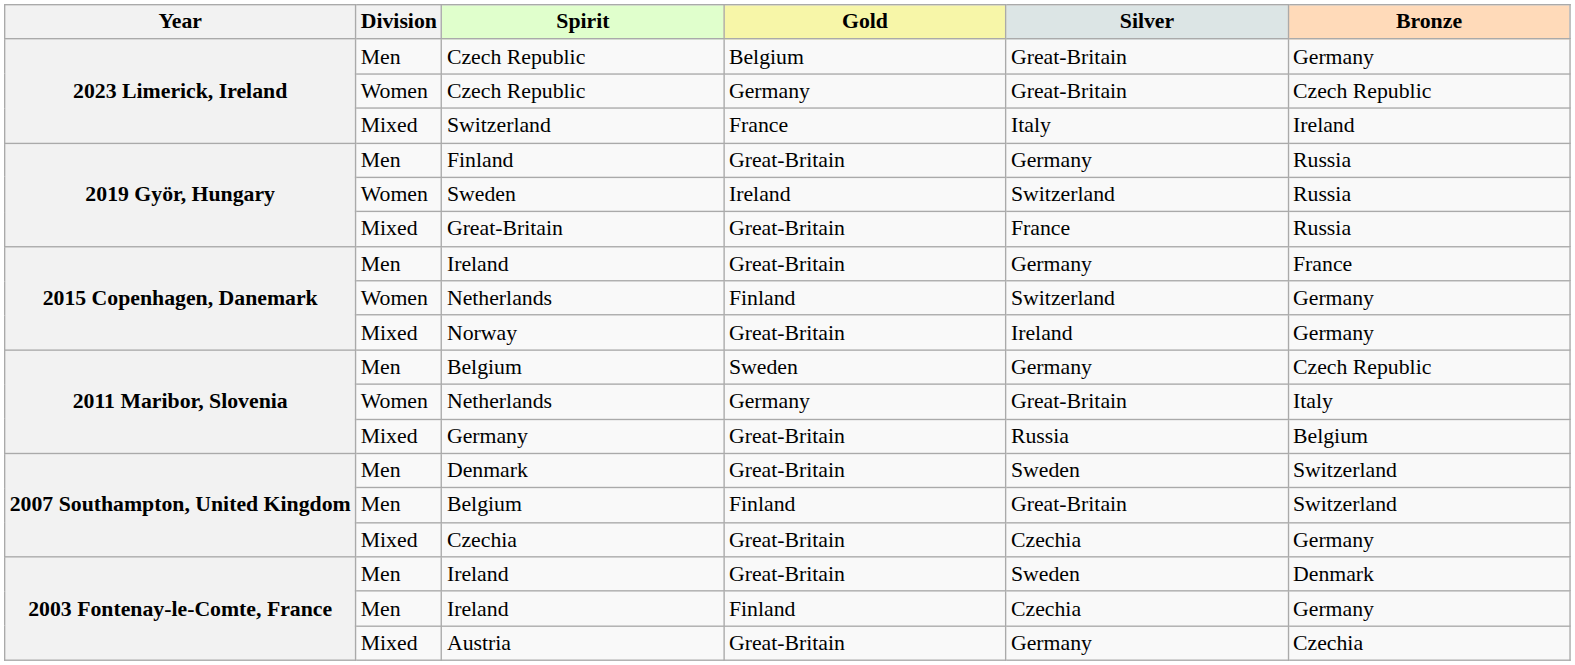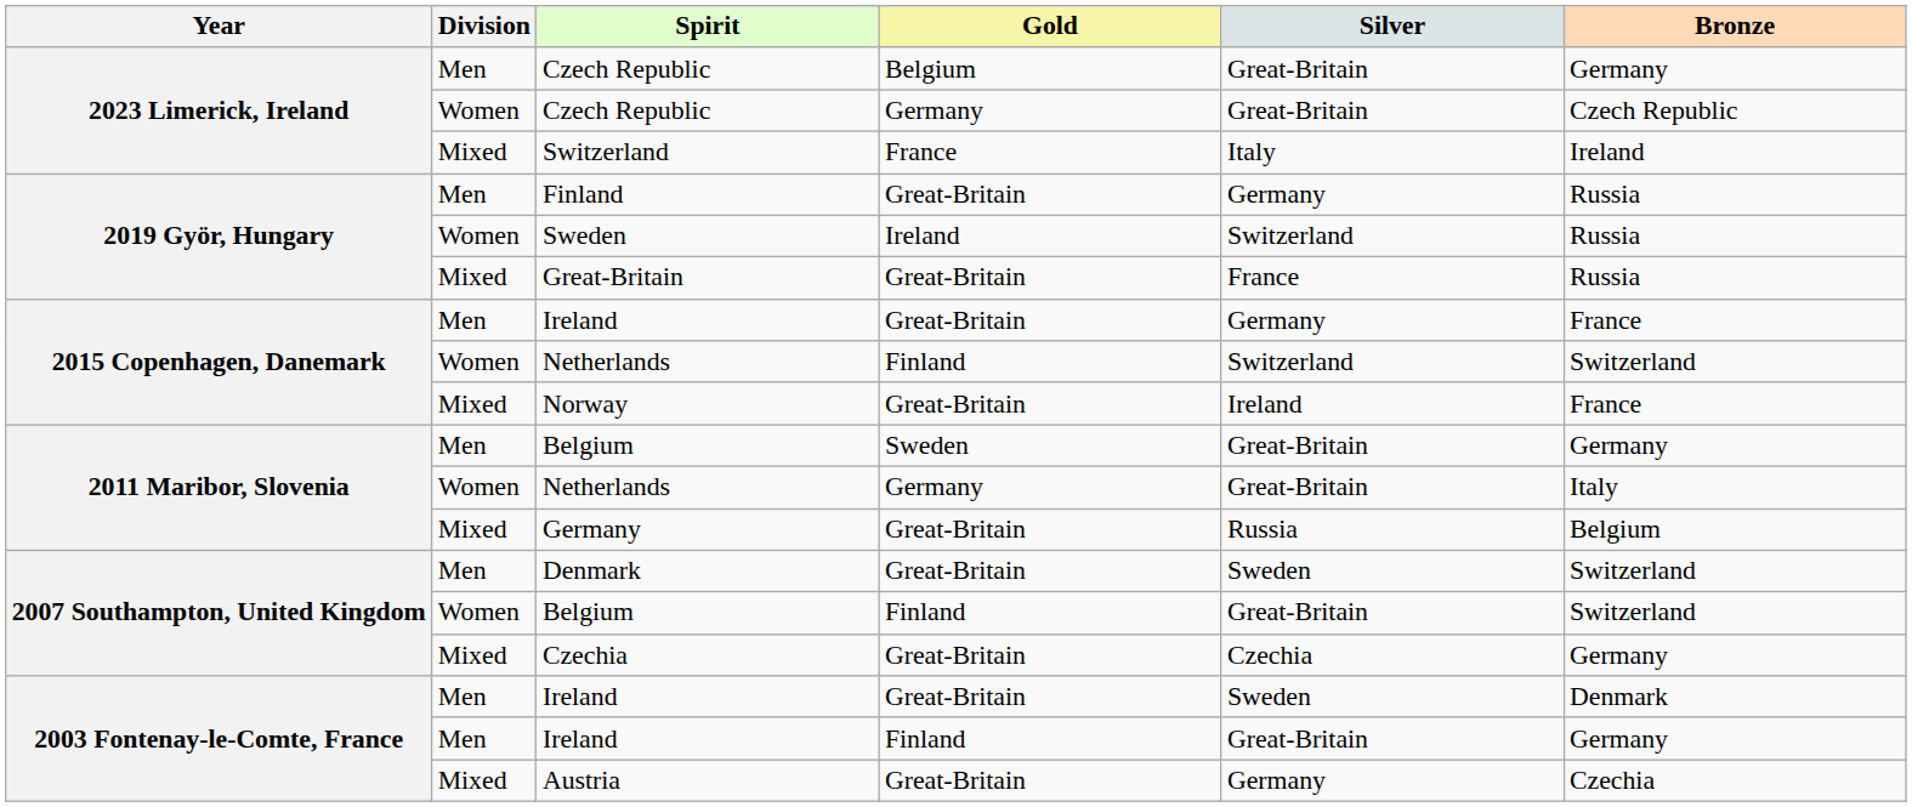Netherlands / Finland | Bronze: Germany -> Switzerland
Norway | Bronze: Germany -> France
Belgium / Sweden | Silver: Germany -> Great-Britain
Belgium / Sweden | Bronze: Czech Republic -> Germany
Belgium / Finland | Division: Men -> Women
Ireland / Finland | Silver: Czechia -> Great-Britain
